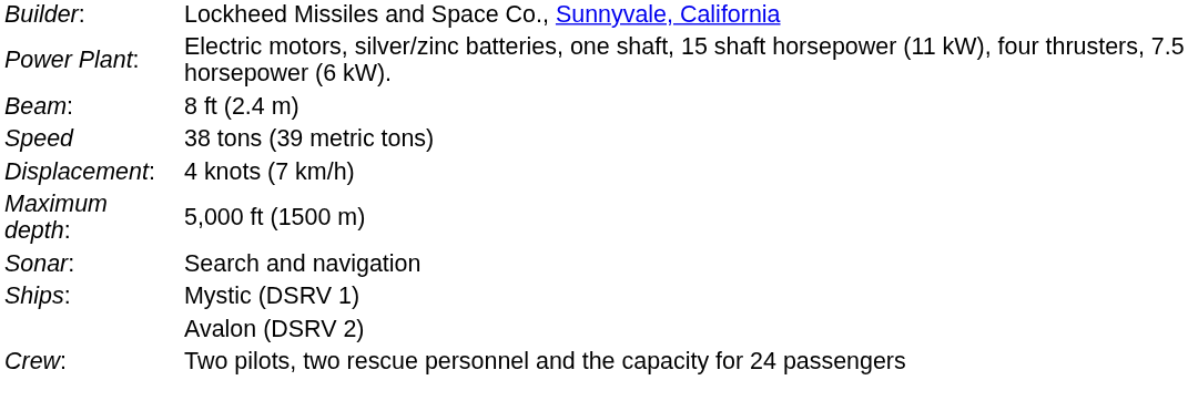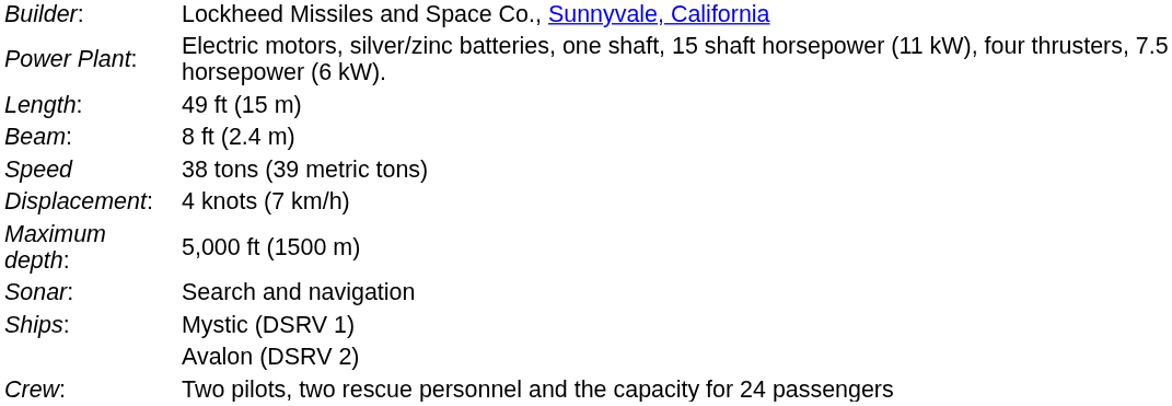+ row: Length: | 49 ft (15 m)
